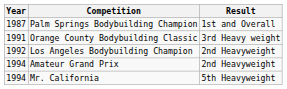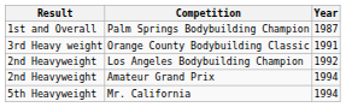columns swapped: Year <-> Result
